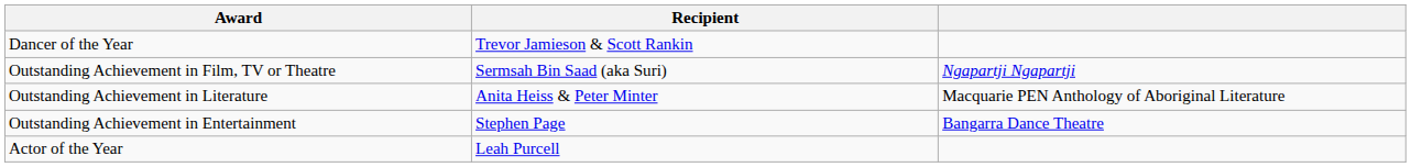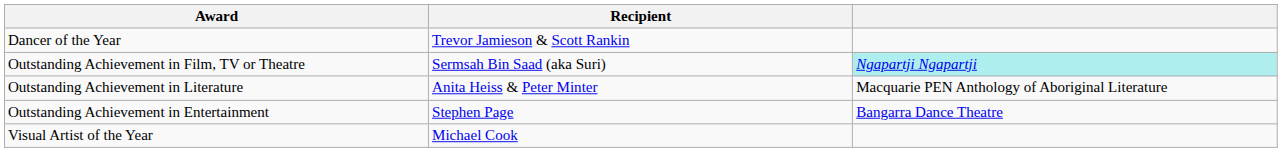Outstanding Achievement in Film, TV or Theatre | column 3: no background -> paleturquoise background
- row: Actor of the Year | Leah Purcell
+ row: Visual Artist of the Year | Michael Cook
